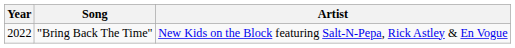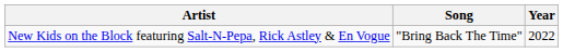columns swapped: Year <-> Artist
